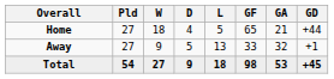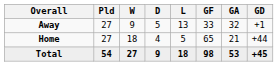rows swapped: Home <-> Away
